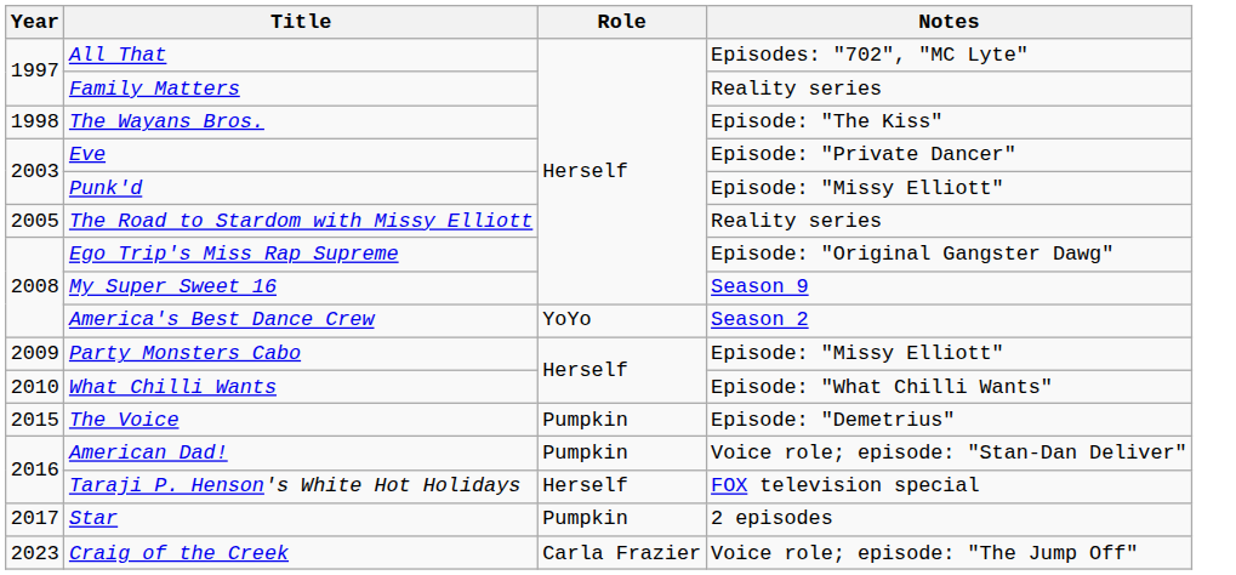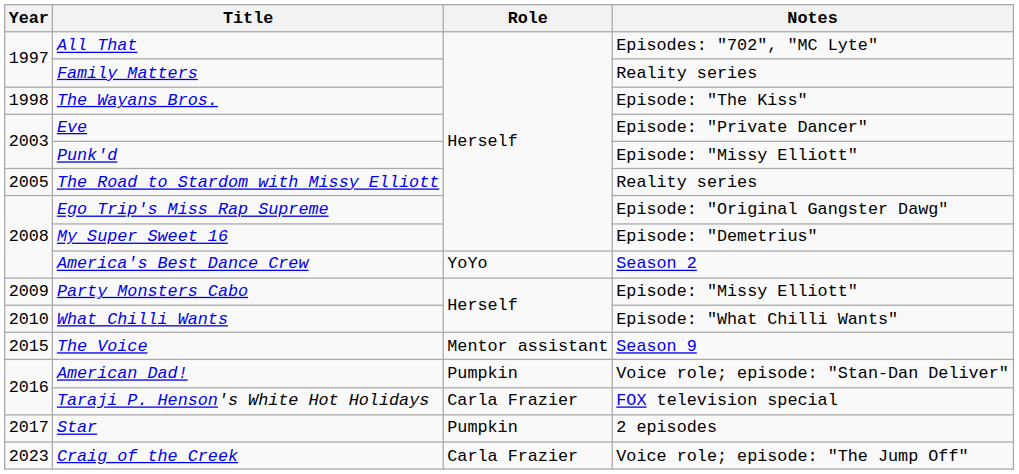My Super Sweet 16 | Notes: Season 9 -> Episode: "Demetrius"
The Voice | Role: Pumpkin -> Mentor assistant
The Voice | Notes: Episode: "Demetrius" -> Season 9
Taraji P. Henson's White Hot Holidays | Role: Herself -> Carla Frazier
